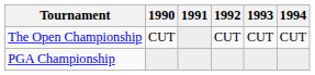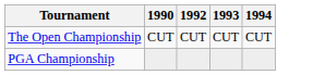- column: 1991
